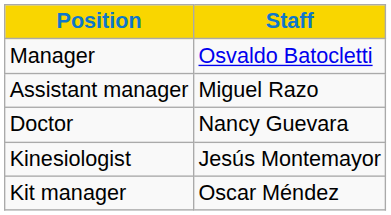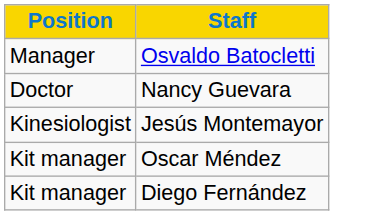- row: Assistant manager | Miguel Razo
+ row: Kit manager | Diego Fernández
